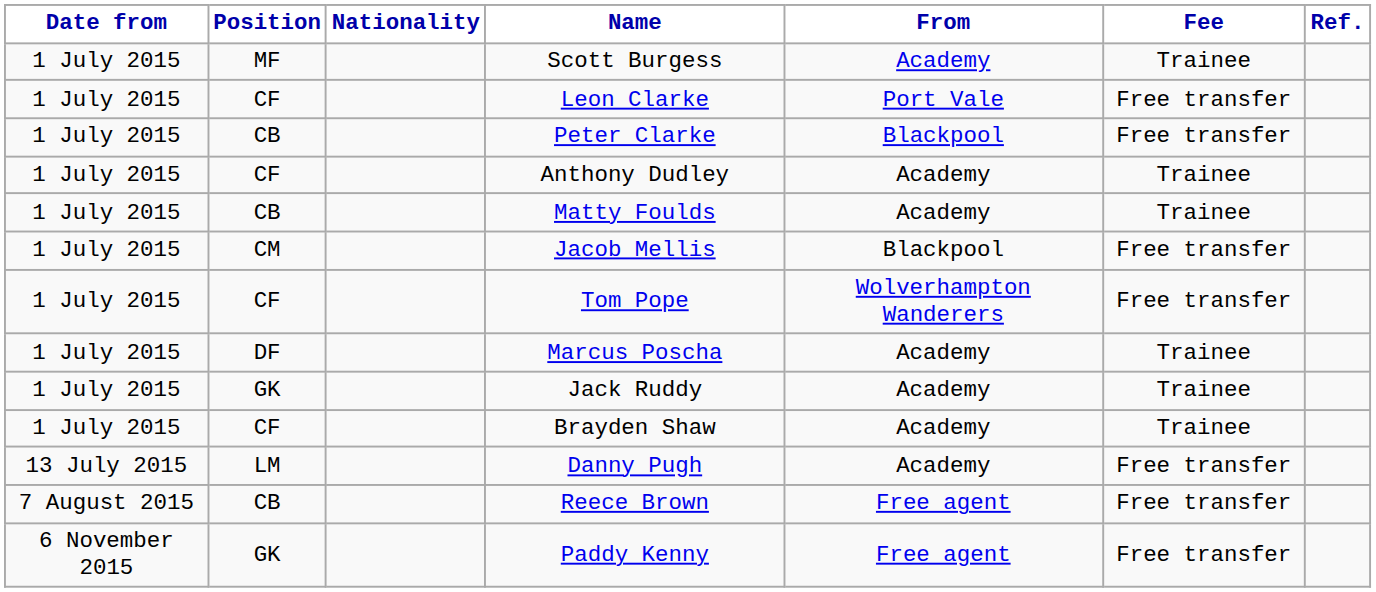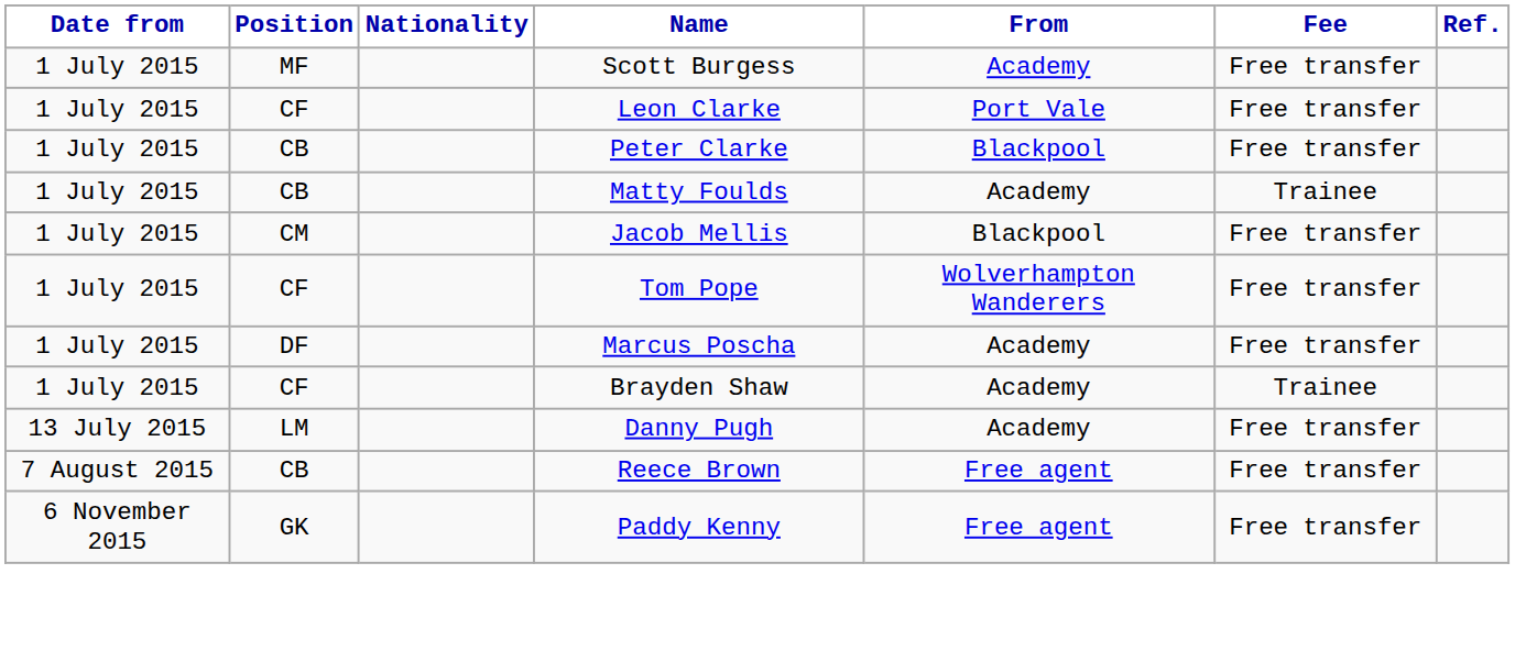Scott Burgess | Fee: Trainee -> Free transfer
- row: 1 July 2015 | CF | Anthony Dudley | Academy | Trainee
Marcus Poscha | Fee: Trainee -> Free transfer
- row: 1 July 2015 | GK | Jack Ruddy | Academy | Trainee
